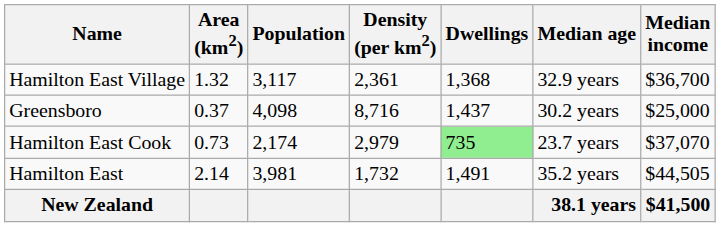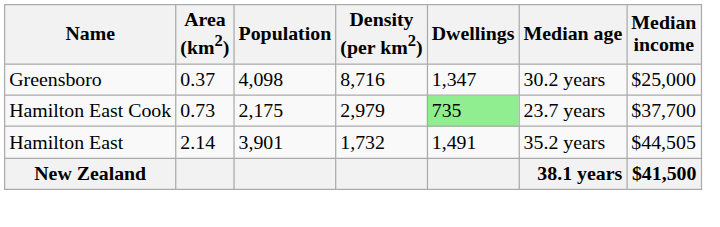- row: Hamilton East Village | 1.32 | 3,117 | 2,361 | 1,368 | 32.9 years | $36,700
Greensboro | Dwellings: 1,437 -> 1,347
Hamilton East Cook | Population: 2,174 -> 2,175
Hamilton East Cook | Median income: $37,070 -> $37,700
Hamilton East | Population: 3,981 -> 3,901
